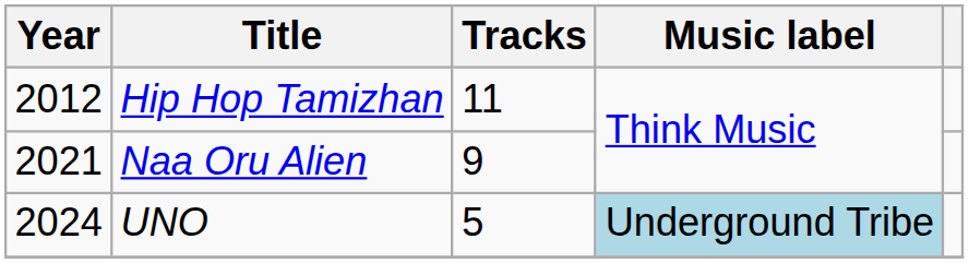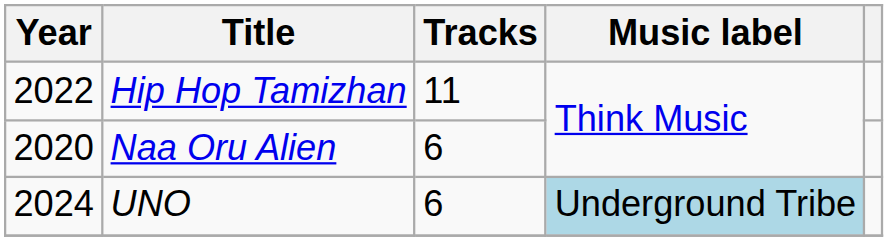Hip Hop Tamizhan | Year: 2012 -> 2022
Naa Oru Alien | Year: 2021 -> 2020
Naa Oru Alien | Tracks: 9 -> 6
UNO | Tracks: 5 -> 6
